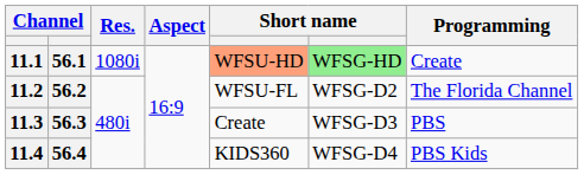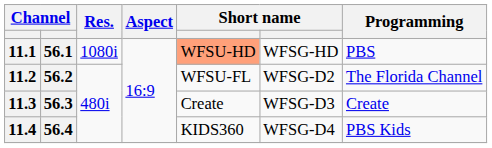11.1 | column 6: lightgreen background -> no background
11.1 | Programming: Create -> PBS
11.3 | Programming: PBS -> Create
